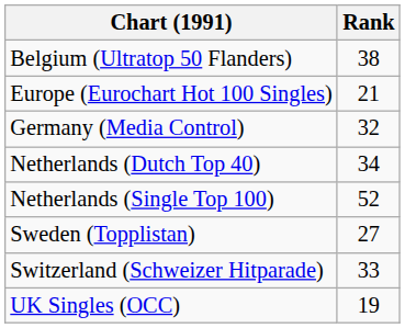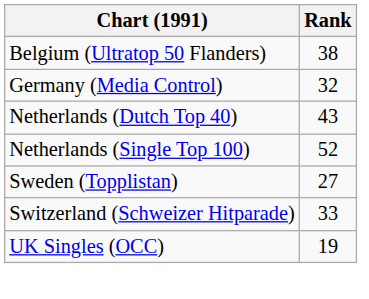- row: Europe (Eurochart Hot 100 Singles) | 21
Netherlands (Dutch Top 40) | Rank: 34 -> 43
